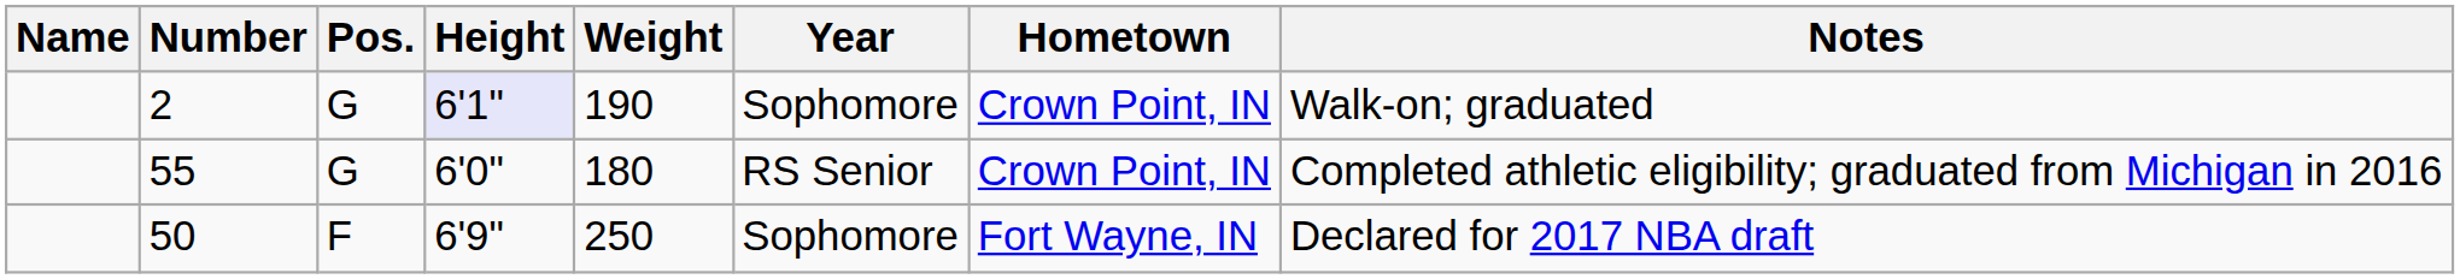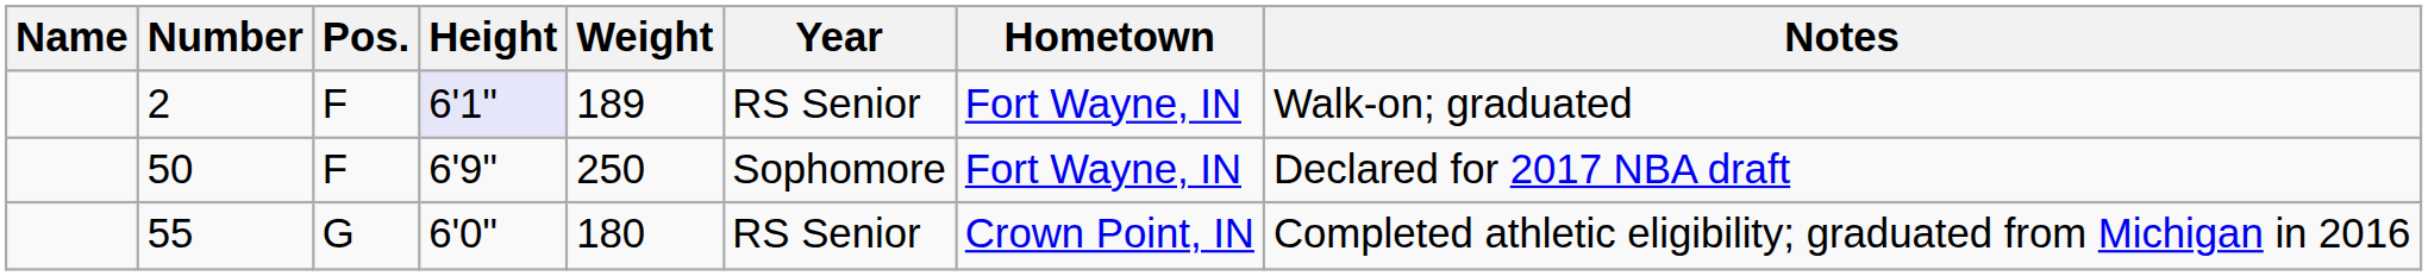2 | Pos.: G -> F
2 | Weight: 190 -> 189
2 | Year: Sophomore -> RS Senior
2 | Hometown: Crown Point, IN -> Fort Wayne, IN
rows swapped: 50 <-> 55
